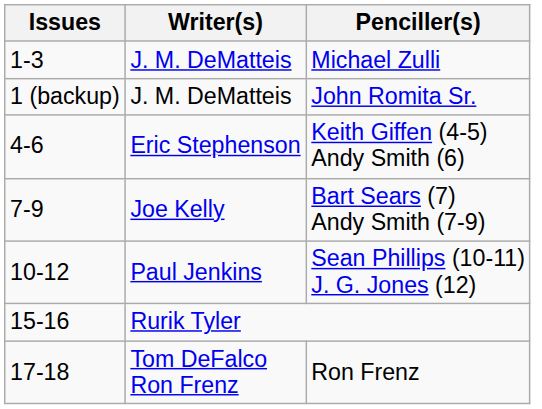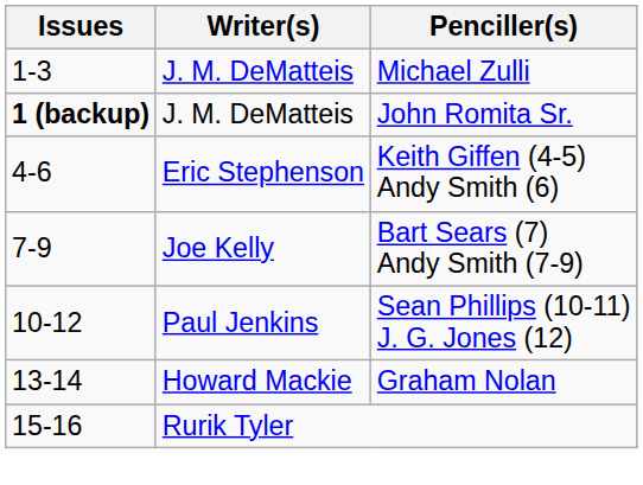John Romita Sr. | Issues: normal -> bold
+ row: 13-14 | Howard Mackie | Graham Nolan
- row: 17-18 | Tom DeFalco Ron Frenz | Ron Frenz
